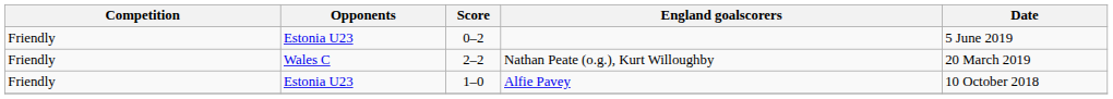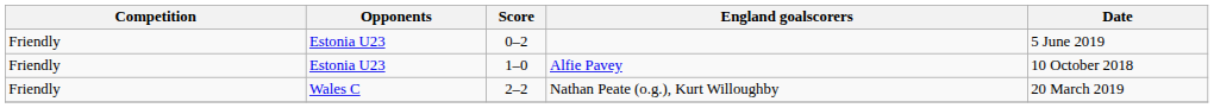rows swapped: Nathan Peate (o.g.), Kurt Willoughby <-> Alfie Pavey
